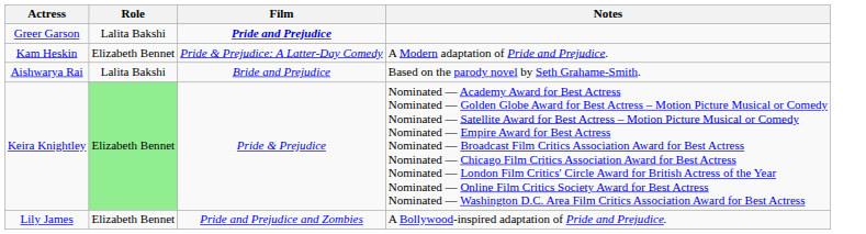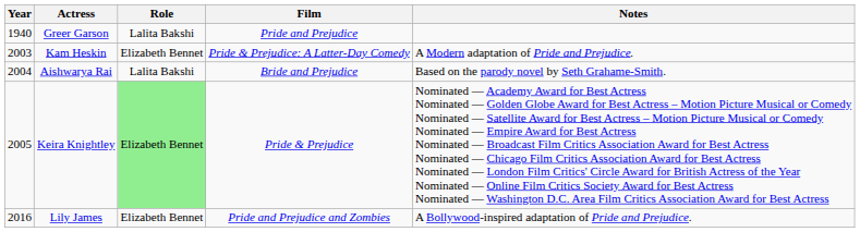+ column: Year | 1940 | 2003 | 2004 | 2005 | 2016
Greer Garson | Film: bold -> normal
